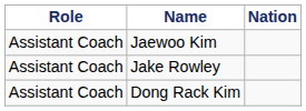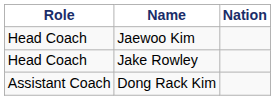Jaewoo Kim | Role: Assistant Coach -> Head Coach
Jake Rowley | Role: Assistant Coach -> Head Coach
